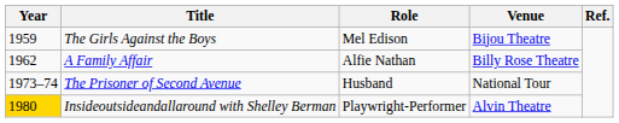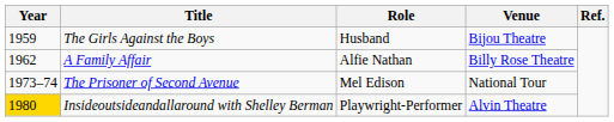The Girls Against the Boys | Role: Mel Edison -> Husband
The Prisoner of Second Avenue | Role: Husband -> Mel Edison
